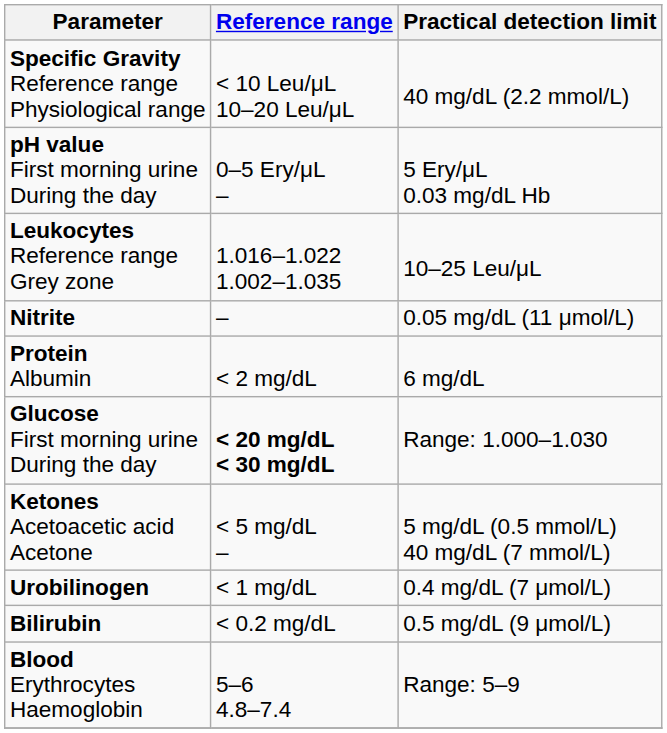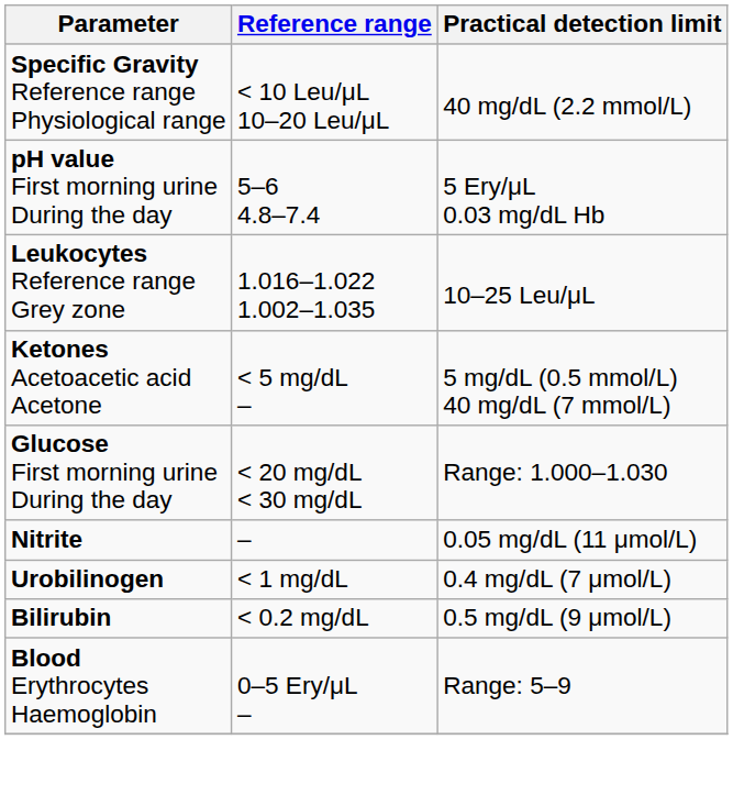pH value First morning urine During the day | Reference range: 0–5 Ery/μL – -> 5–6 4.8–7.4
rows swapped: Nitrite <-> Ketones Acetoacetic acid Acetone
- row: Protein Albumin | < 2 mg/dL | 6 mg/dL
Glucose First morning urine During the day | Reference range: bold -> normal
Blood Erythrocytes Haemoglobin | Reference range: 5–6 4.8–7.4 -> 0–5 Ery/μL –
